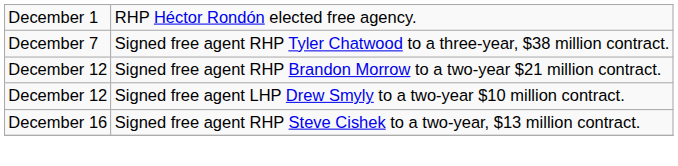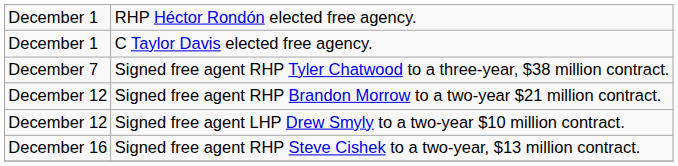+ row: December 1 | C Taylor Davis elected free agency.
